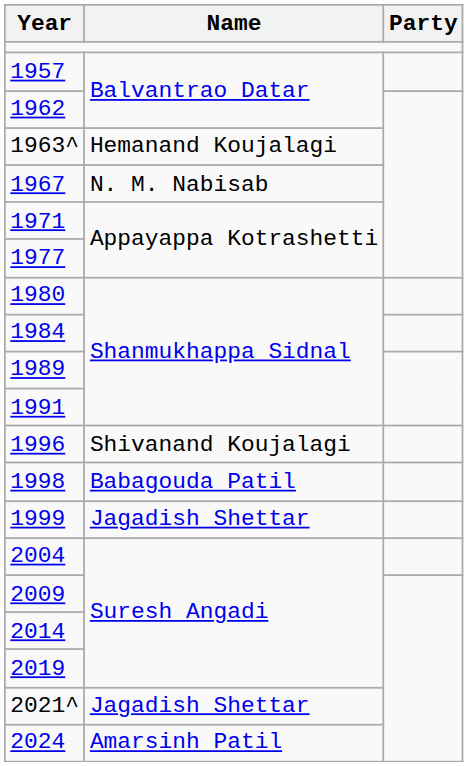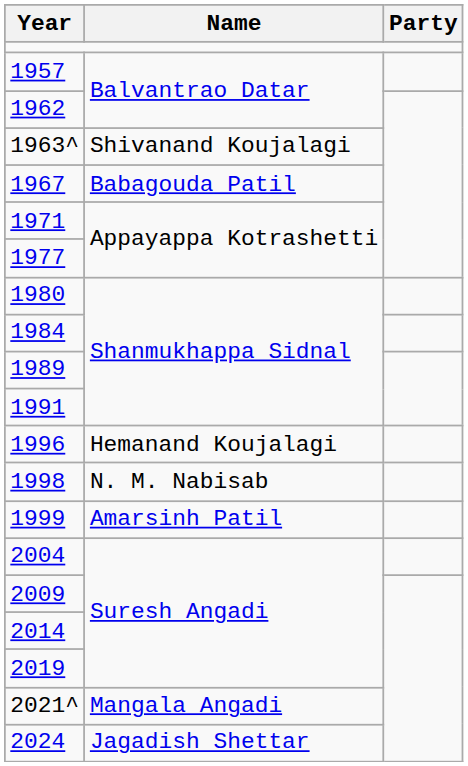1963^ | Name: Hemanand Koujalagi -> Shivanand Koujalagi
1967 | Name: N. M. Nabisab -> Babagouda Patil
1996 | Name: Shivanand Koujalagi -> Hemanand Koujalagi
1998 | Name: Babagouda Patil -> N. M. Nabisab
1999 | Name: Jagadish Shettar -> Amarsinh Patil
2021^ | Name: Jagadish Shettar -> Mangala Angadi
2024 | Name: Amarsinh Patil -> Jagadish Shettar
